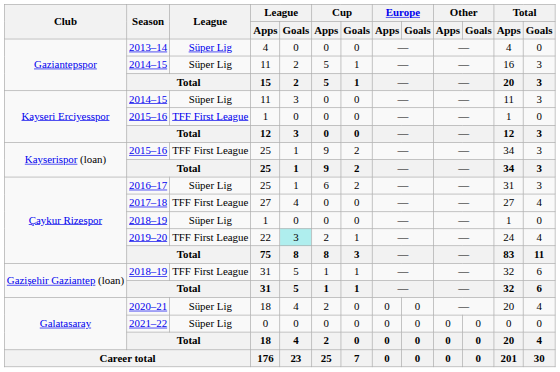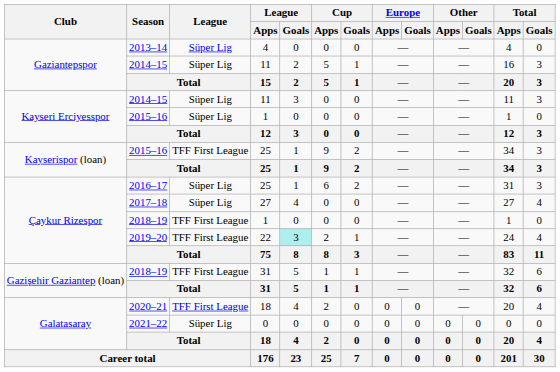Kayseri Erciyesspor / 2015–16 | League: TFF First League -> Süper Lig
2017–18 | League: TFF First League -> Süper Lig
Çaykur Rizespor / 2018–19 | League: Süper Lig -> TFF First League
2020–21 | League: Süper Lig -> TFF First League
